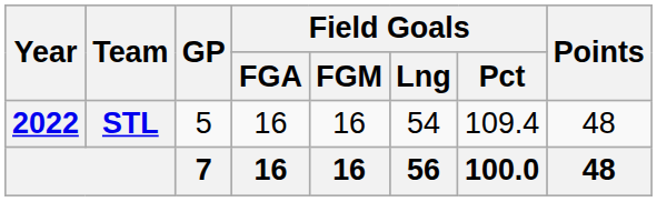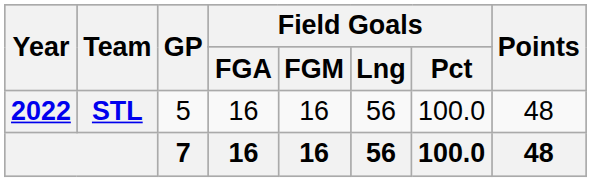STL | Field Goals / Lng: 54 -> 56
STL | Field Goals / Pct: 109.4 -> 100.0
